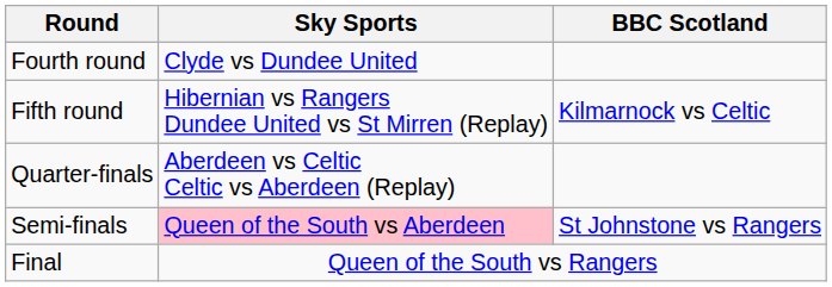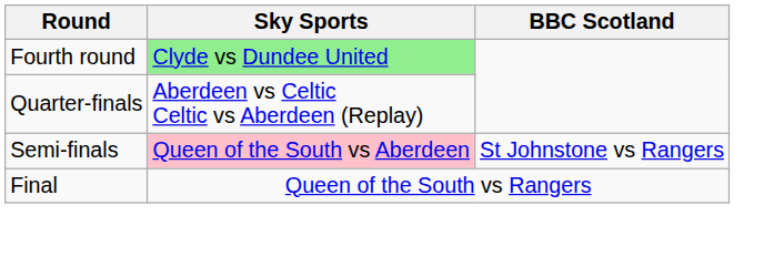Fourth round | Sky Sports: no background -> lightgreen background
- row: Fifth round | Hibernian vs Rangers Dundee United vs St Mirren (Replay) | Kilmarnock vs Celtic
